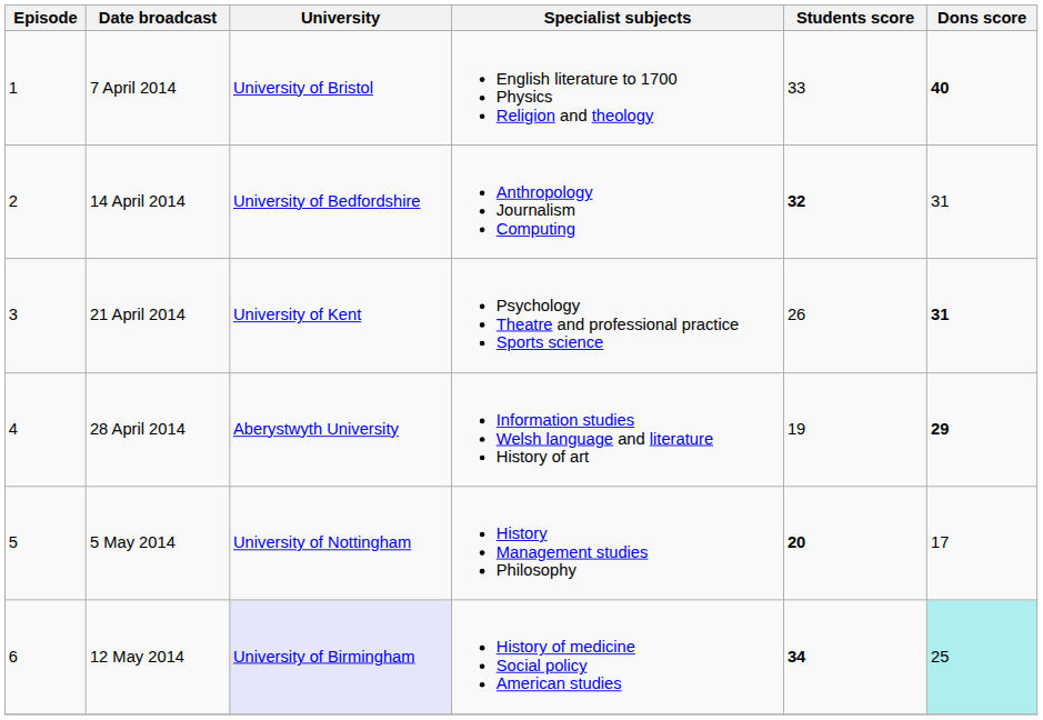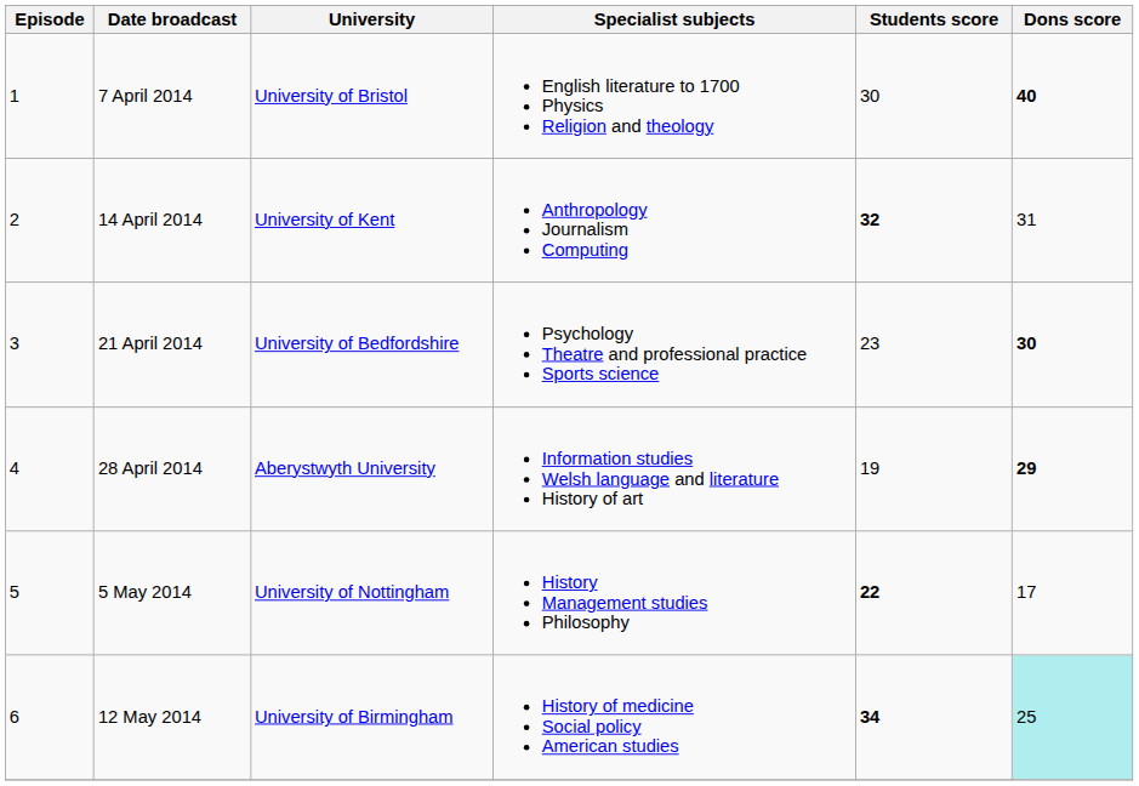7 April 2014 | Students score: 33 -> 30
14 April 2014 | University: University of Bedfordshire -> University of Kent
21 April 2014 | University: University of Kent -> University of Bedfordshire
21 April 2014 | Students score: 26 -> 23
21 April 2014 | Dons score: 31 -> 30
5 May 2014 | Students score: 20 -> 22
12 May 2014 | University: lavender background -> no background
